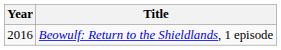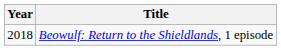Beowulf: Return to the Shieldlands, 1 episode | Year: 2016 -> 2018
